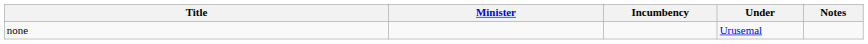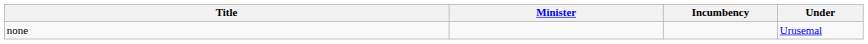- column: Notes
